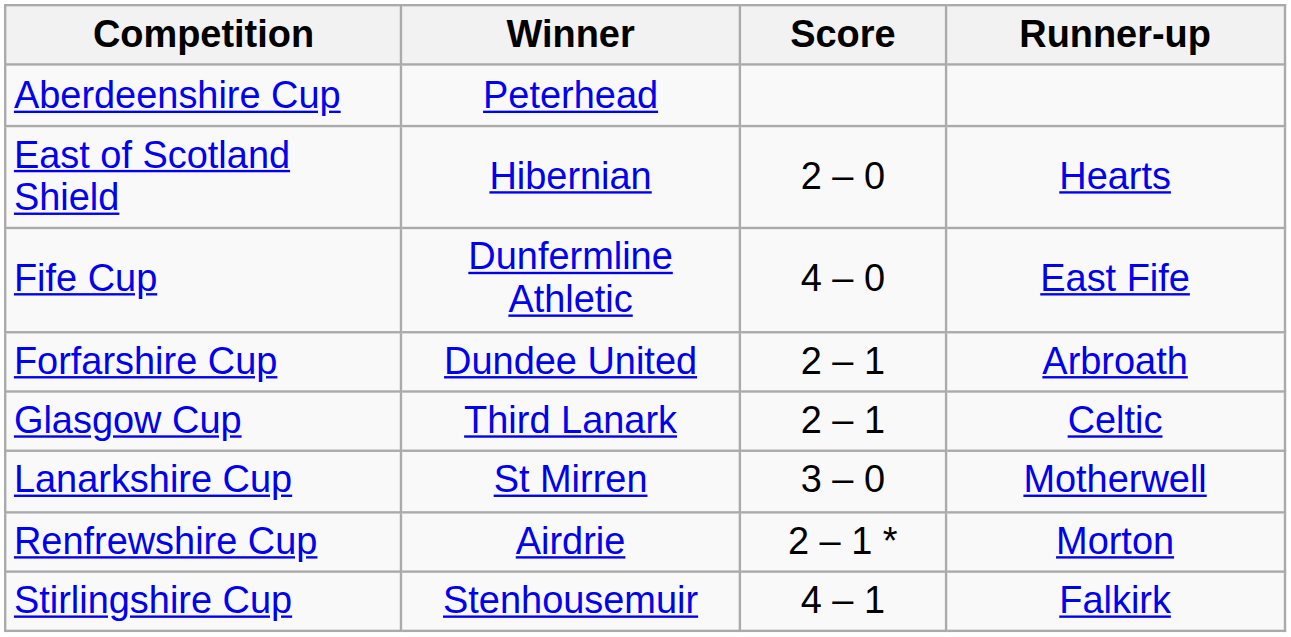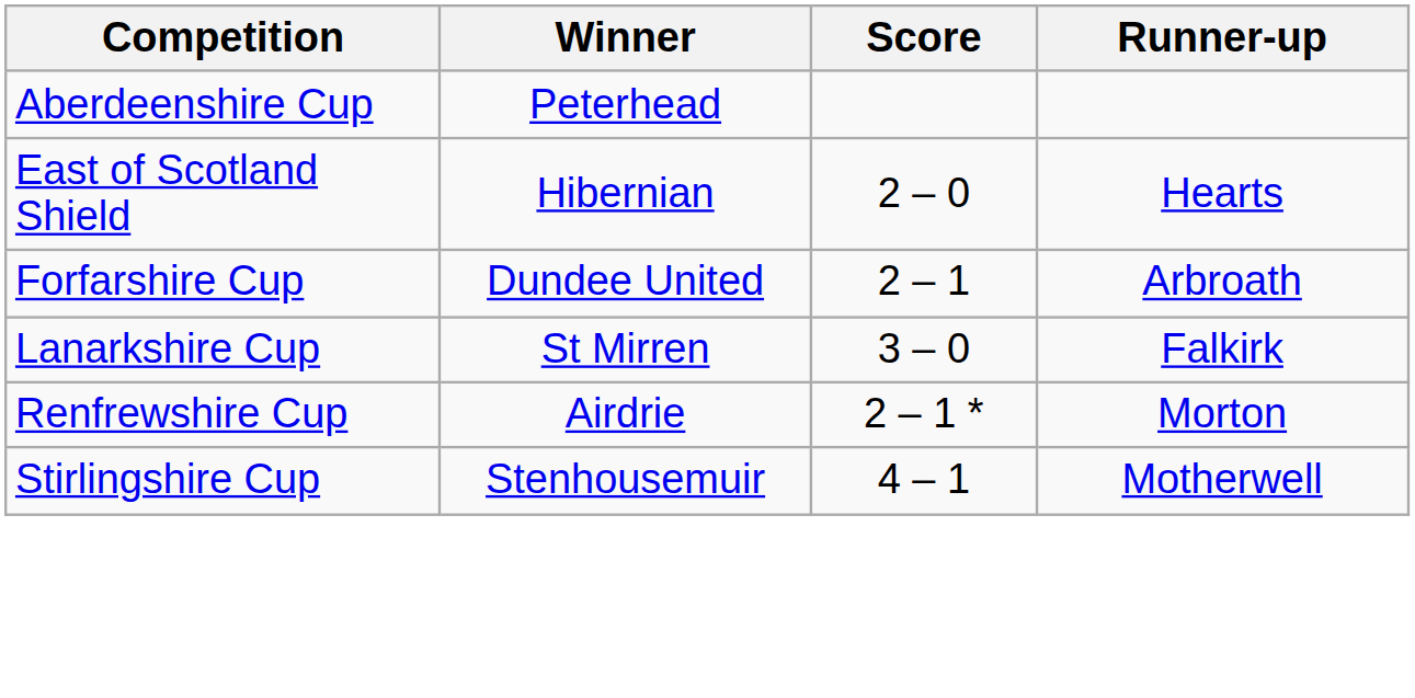- row: Fife Cup | Dunfermline Athletic | 4 – 0 | East Fife
- row: Glasgow Cup | Third Lanark | 2 – 1 | Celtic
Lanarkshire Cup | Runner-up: Motherwell -> Falkirk
Stirlingshire Cup | Runner-up: Falkirk -> Motherwell
